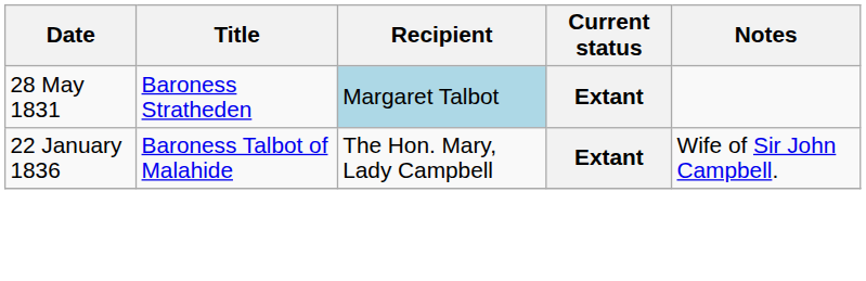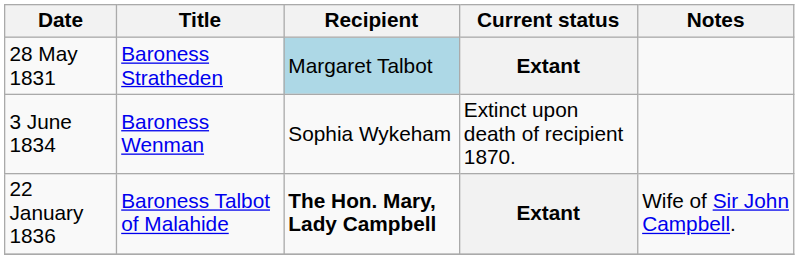+ row: 3 June 1834 | Baroness Wenman | Sophia Wykeham | Extinct upon death of recipient 1870.
22 January 1836 | Recipient: normal -> bold
